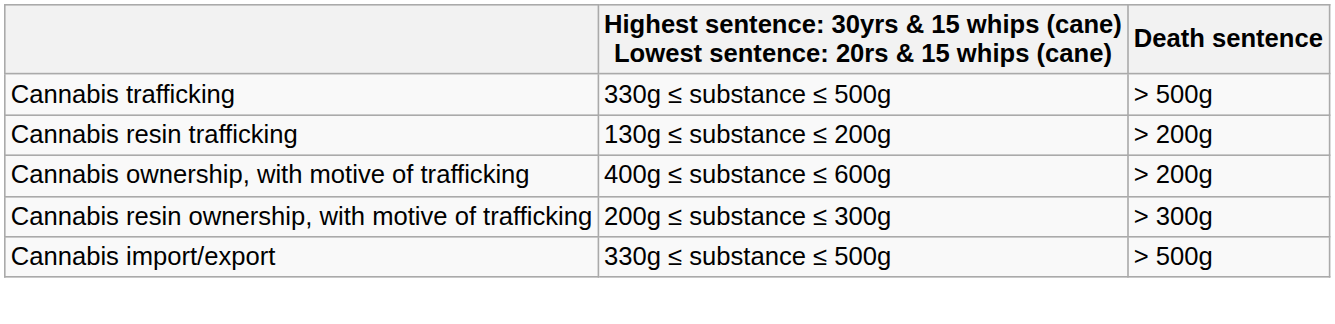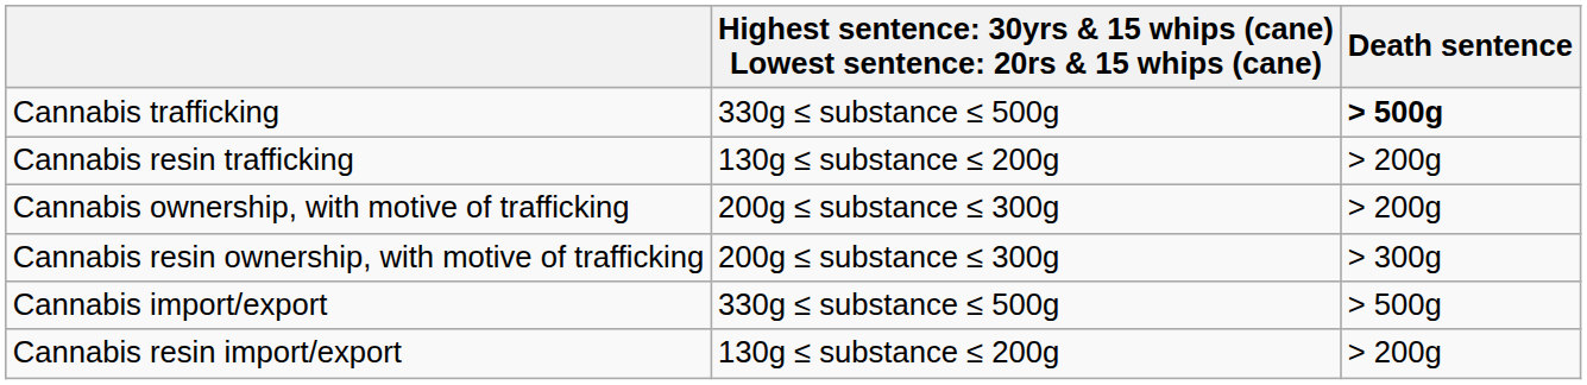Cannabis trafficking | Death sentence: normal -> bold
Cannabis ownership, with motive of trafficking | column 2: 400g ≤ substance ≤ 600g -> 200g ≤ substance ≤ 300g
+ row: Cannabis resin import/export | 130g ≤ substance ≤ 200g | > 200g
